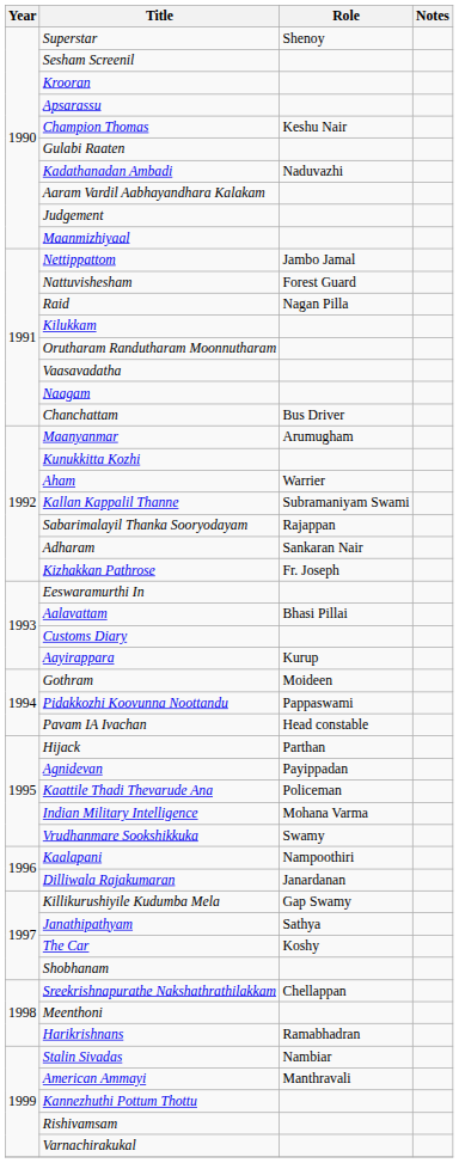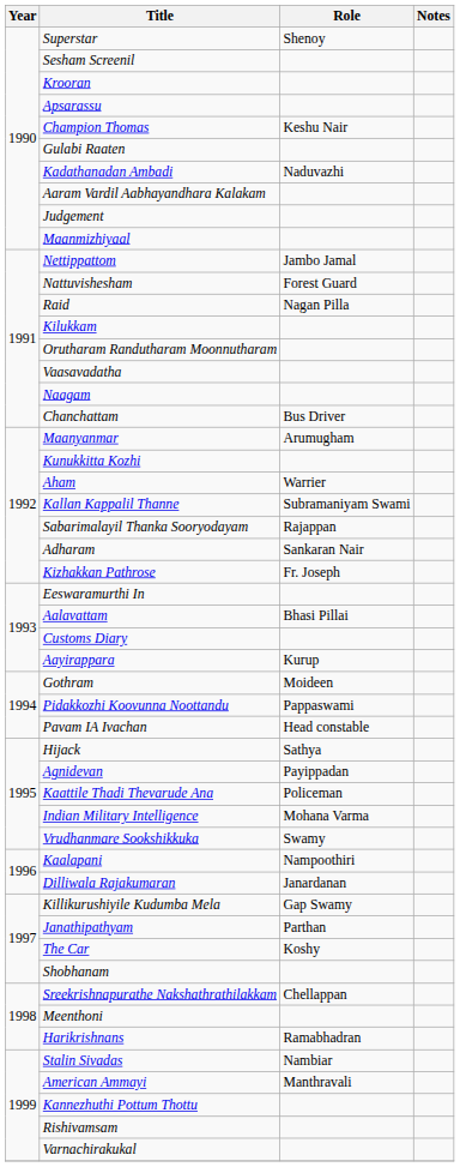Hijack | Role: Parthan -> Sathya
Janathipathyam | Role: Sathya -> Parthan
